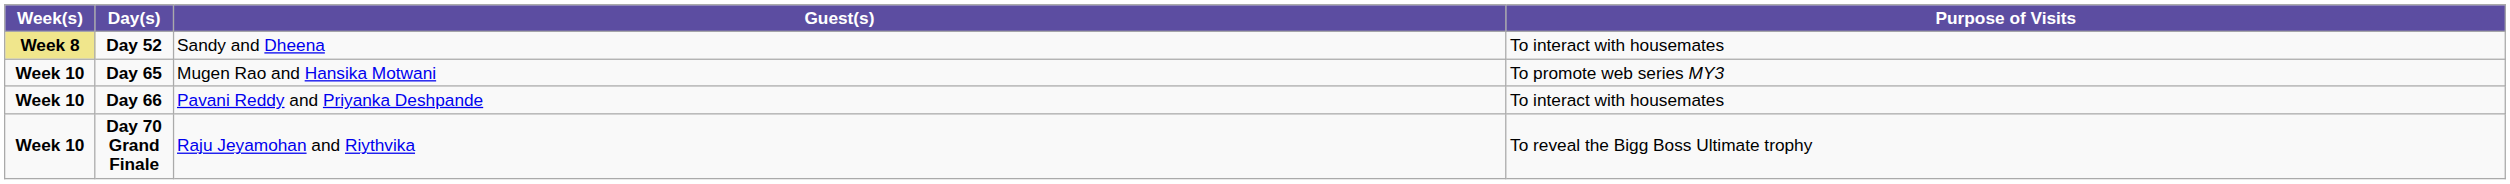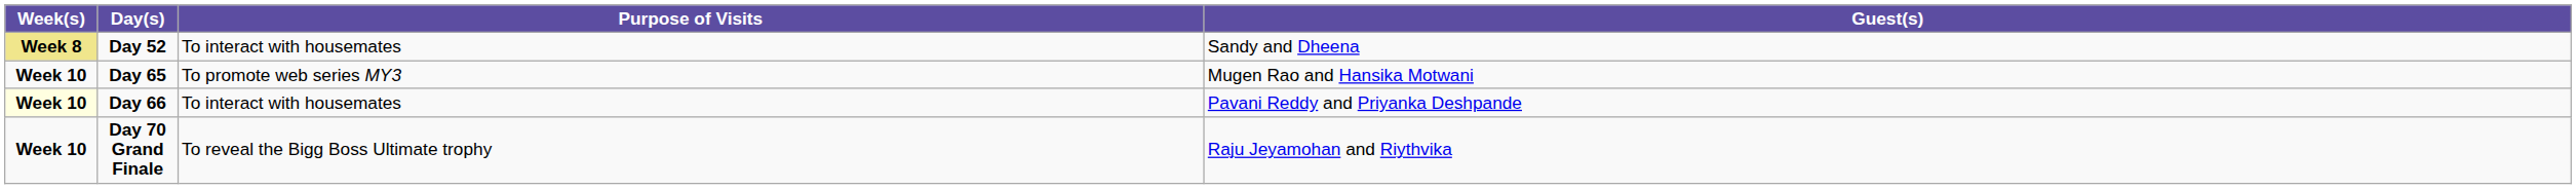columns swapped: Guest(s) <-> Purpose of Visits
Day 66 | Week(s): no background -> lightyellow background
